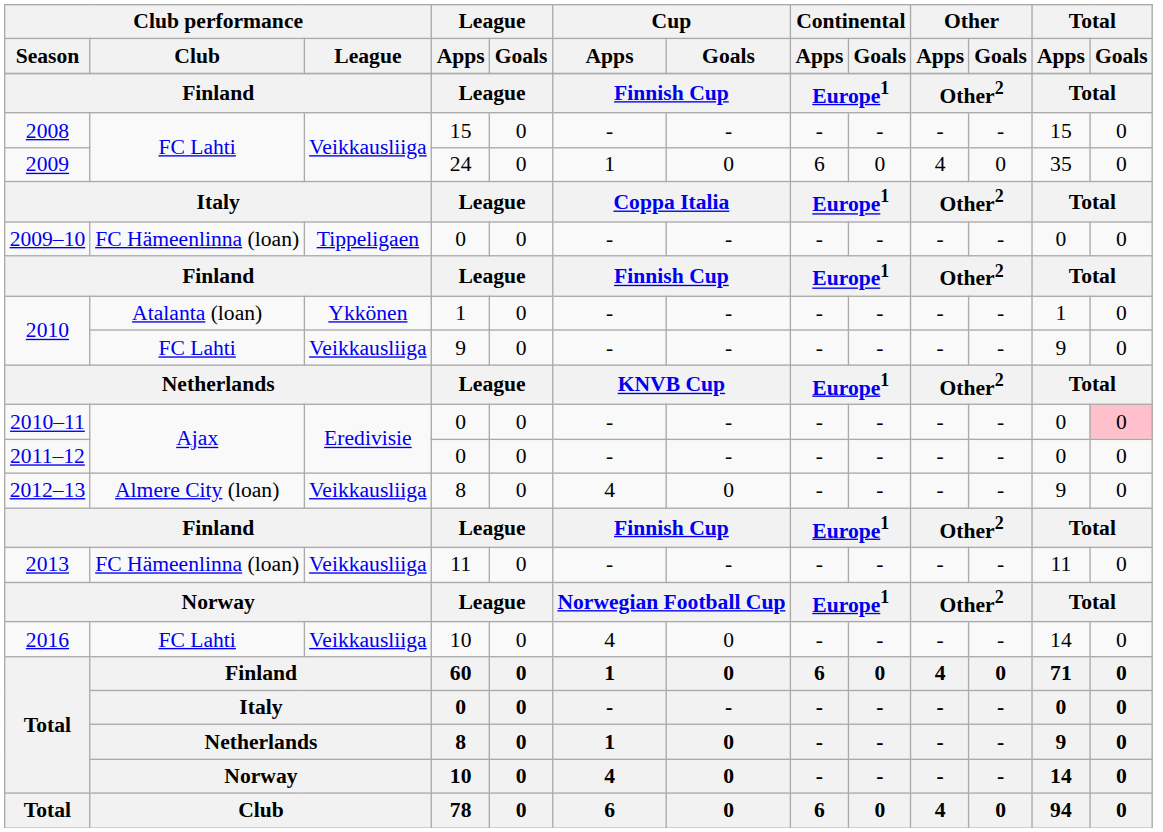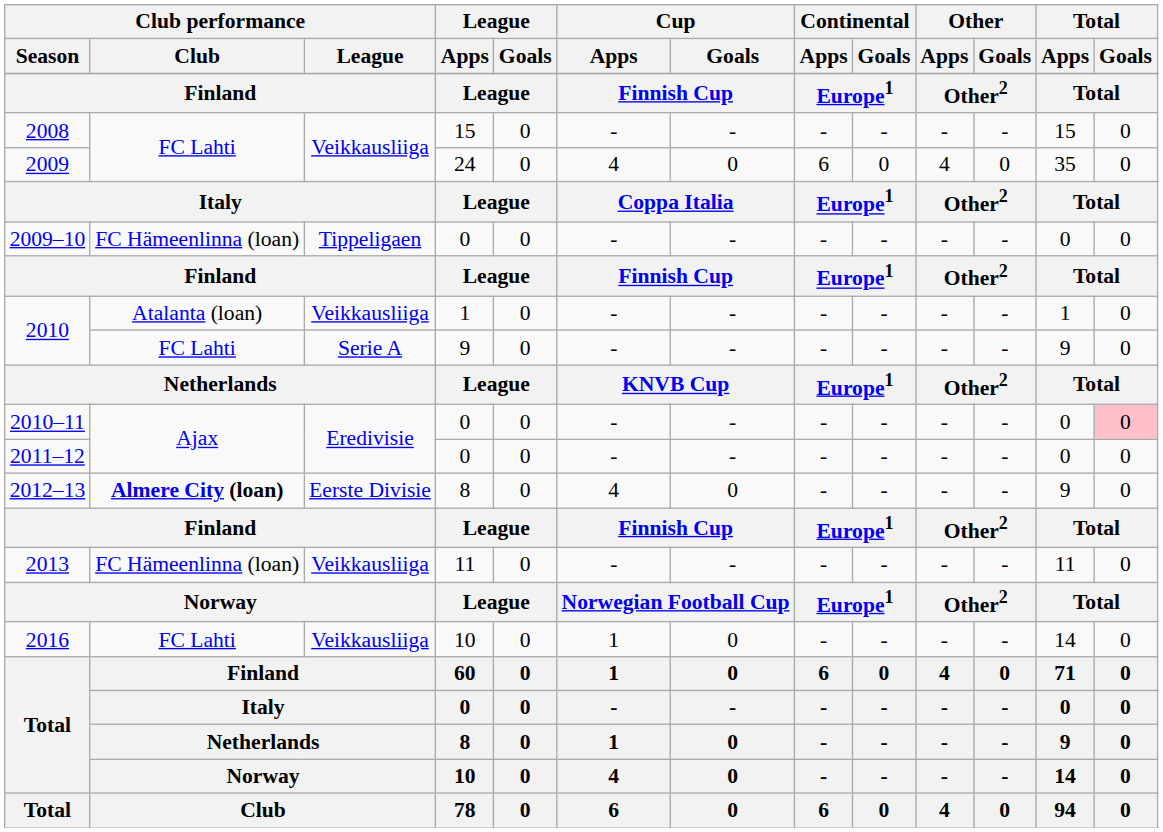2009 | Cup / Apps: 1 -> 4
2010 / 1 | Club performance / League: Ykkönen -> Veikkausliiga
2010 / 9 | Club performance / League: Veikkausliiga -> Serie A
2012–13 | Club performance / Club: normal -> bold
2012–13 | Club performance / League: Veikkausliiga -> Eerste Divisie
2016 | Cup / Apps: 4 -> 1
